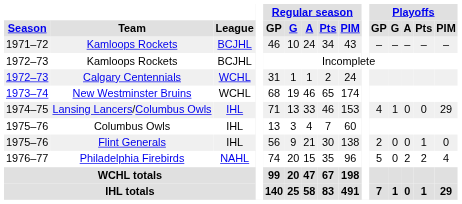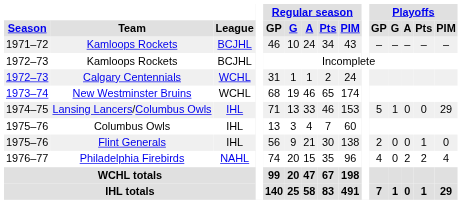Lansing Lancers/Columbus Owls | Playoffs / GP: 4 -> 5
Philadelphia Firebirds | Playoffs / GP: 5 -> 4
